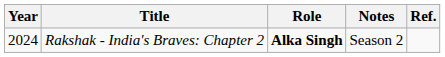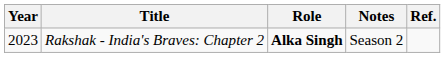Rakshak - India's Braves: Chapter 2 | Year: 2024 -> 2023
